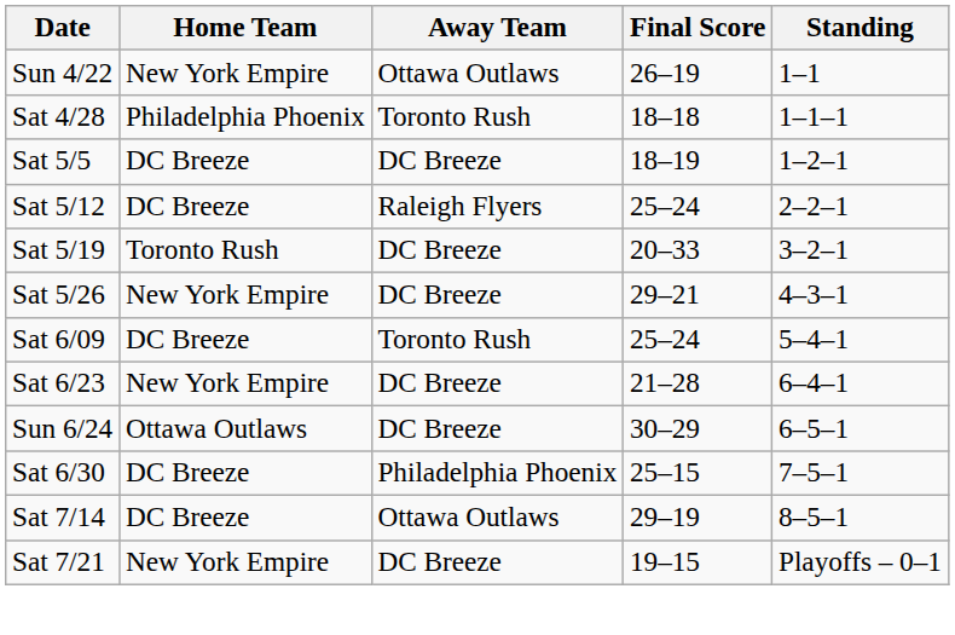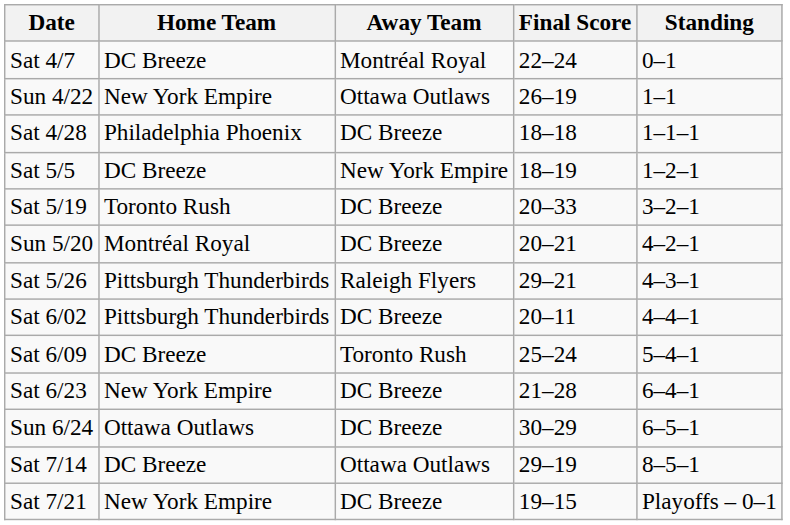+ row: Sat 4/7 | DC Breeze | Montréal Royal | 22–24 | 0–1
Sat 4/28 | Away Team: Toronto Rush -> DC Breeze
Sat 5/5 | Away Team: DC Breeze -> New York Empire
- row: Sat 5/12 | DC Breeze | Raleigh Flyers | 25–24 | 2–2–1
+ row: Sun 5/20 | Montréal Royal | DC Breeze | 20–21 | 4–2–1
Sat 5/26 | Home Team: New York Empire -> Pittsburgh Thunderbirds
Sat 5/26 | Away Team: DC Breeze -> Raleigh Flyers
+ row: Sat 6/02 | Pittsburgh Thunderbirds | DC Breeze | 20–11 | 4–4–1
- row: Sat 6/30 | DC Breeze | Philadelphia Phoenix | 25–15 | 7–5–1
